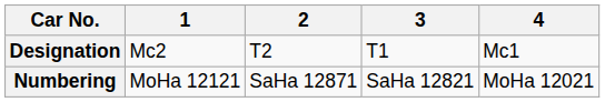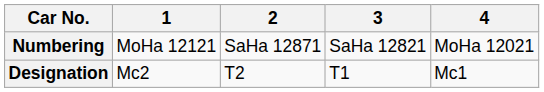rows swapped: Designation <-> Numbering
